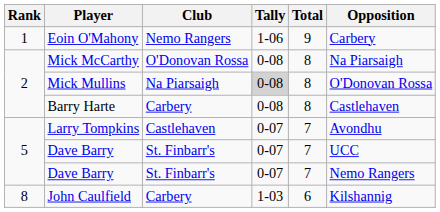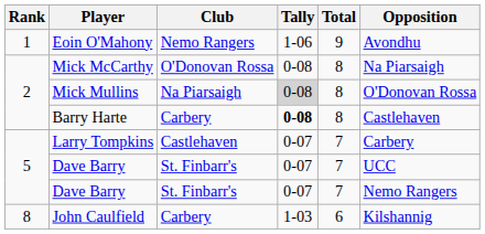Eoin O'Mahony | Opposition: Carbery -> Avondhu
Barry Harte | Tally: normal -> bold
Larry Tompkins | Opposition: Avondhu -> Carbery
